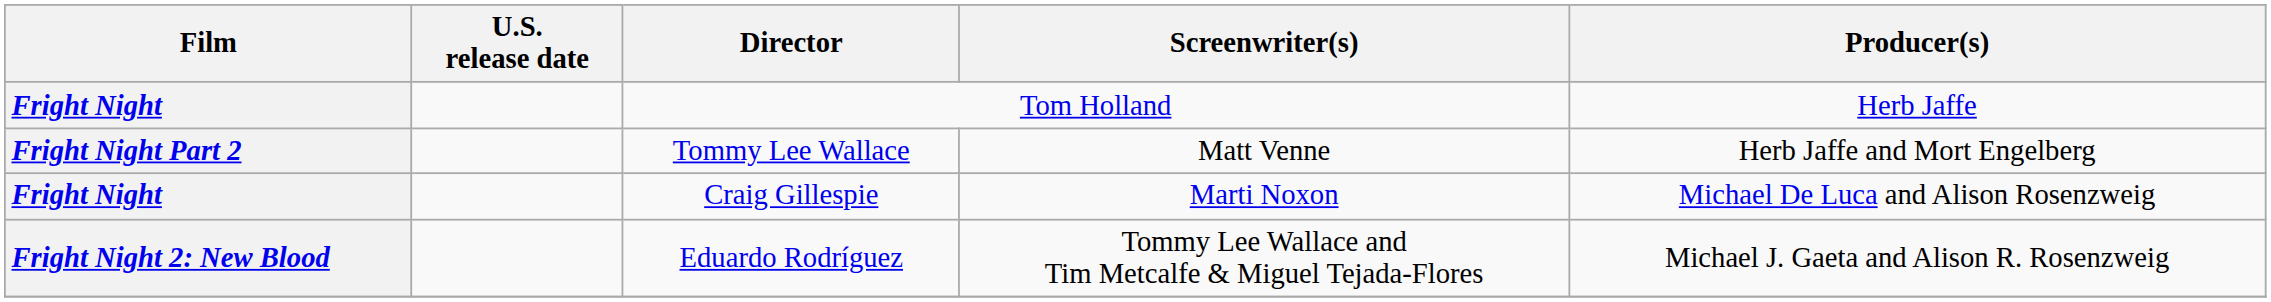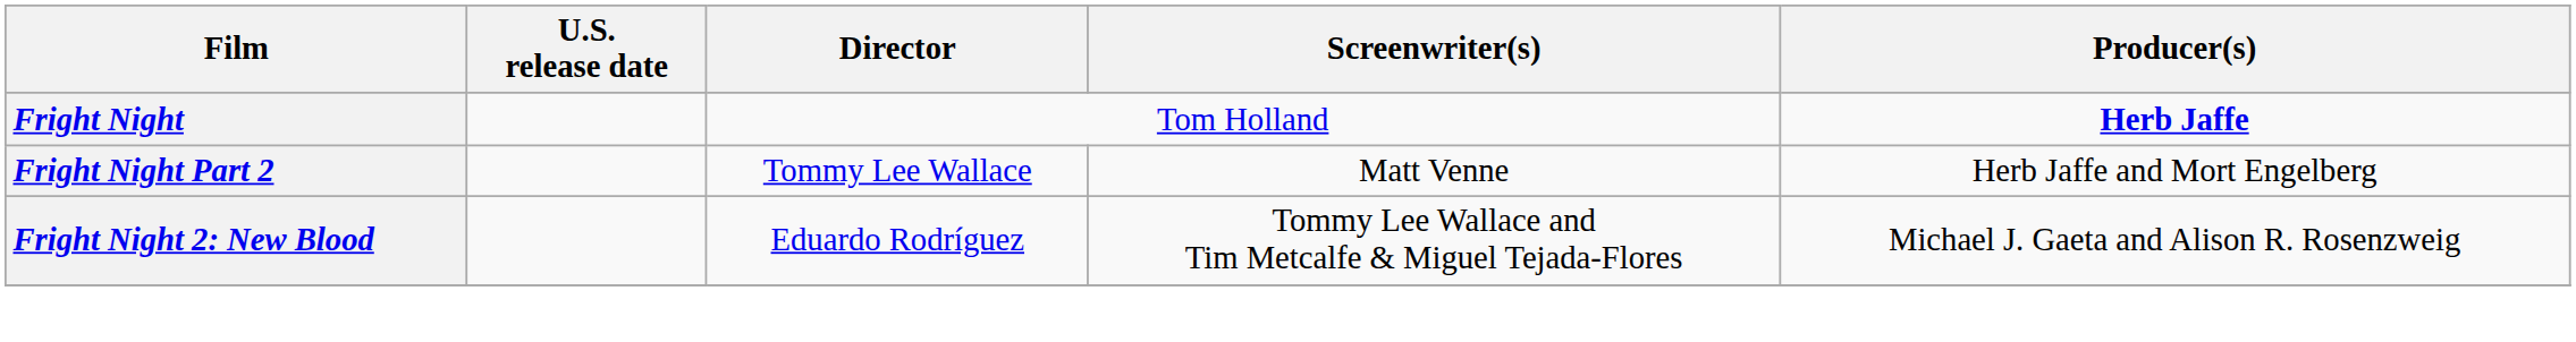Tom Holland | Producer(s): normal -> bold
- row: Fright Night | Craig Gillespie | Marti Noxon | Michael De Luca and Alison Rosenzweig
